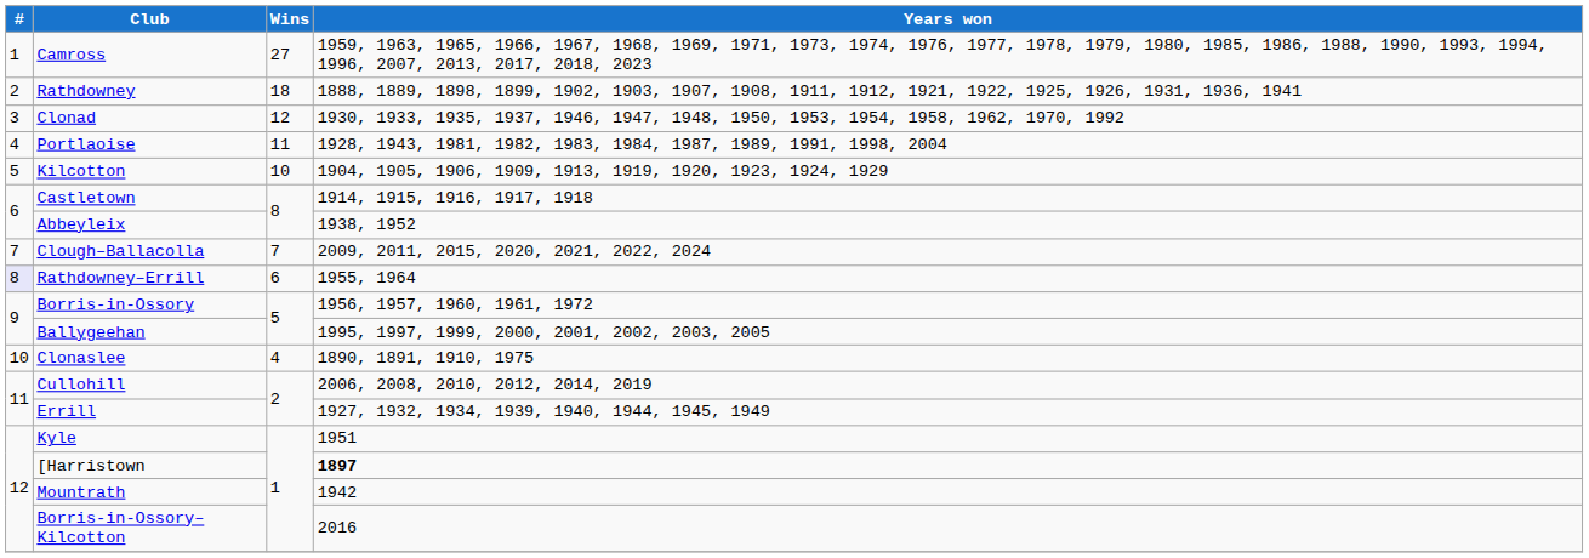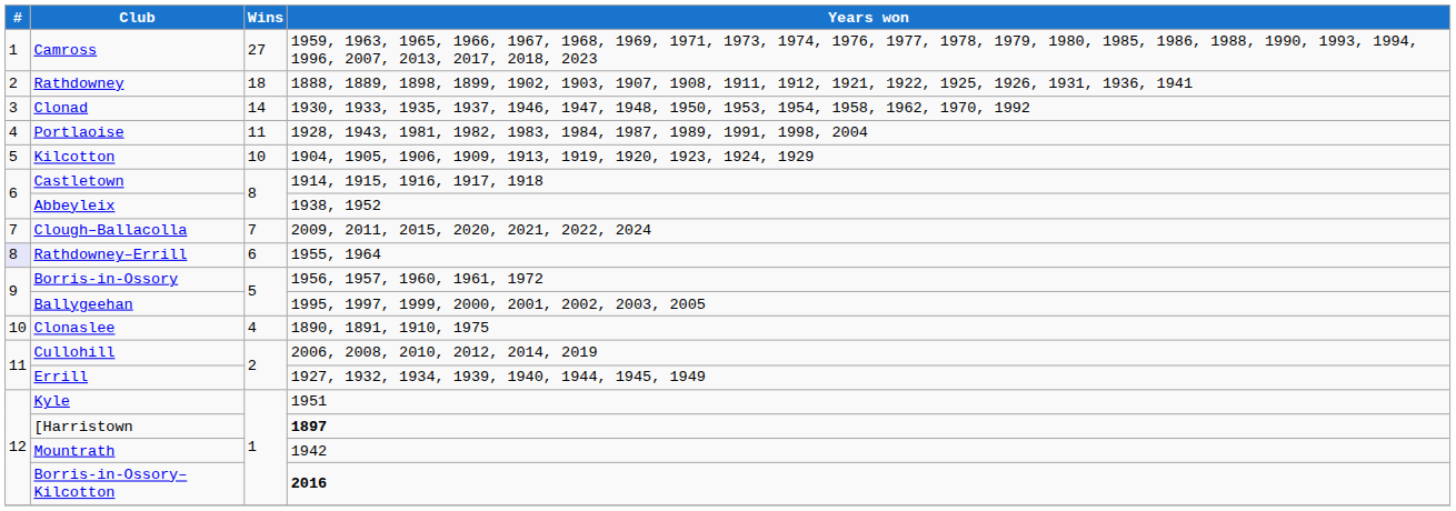Clonad | Wins: 12 -> 14
Borris-in-Ossory–Kilcotton | Years won: normal -> bold
